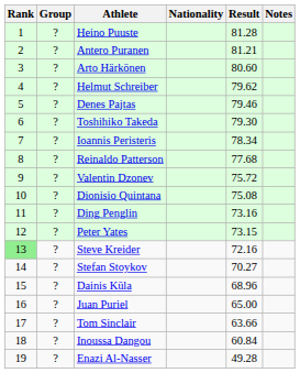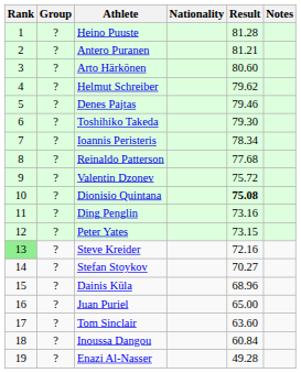Dionisio Quintana | Result: normal -> bold
Tom Sinclair | Result: 63.66 -> 63.60
